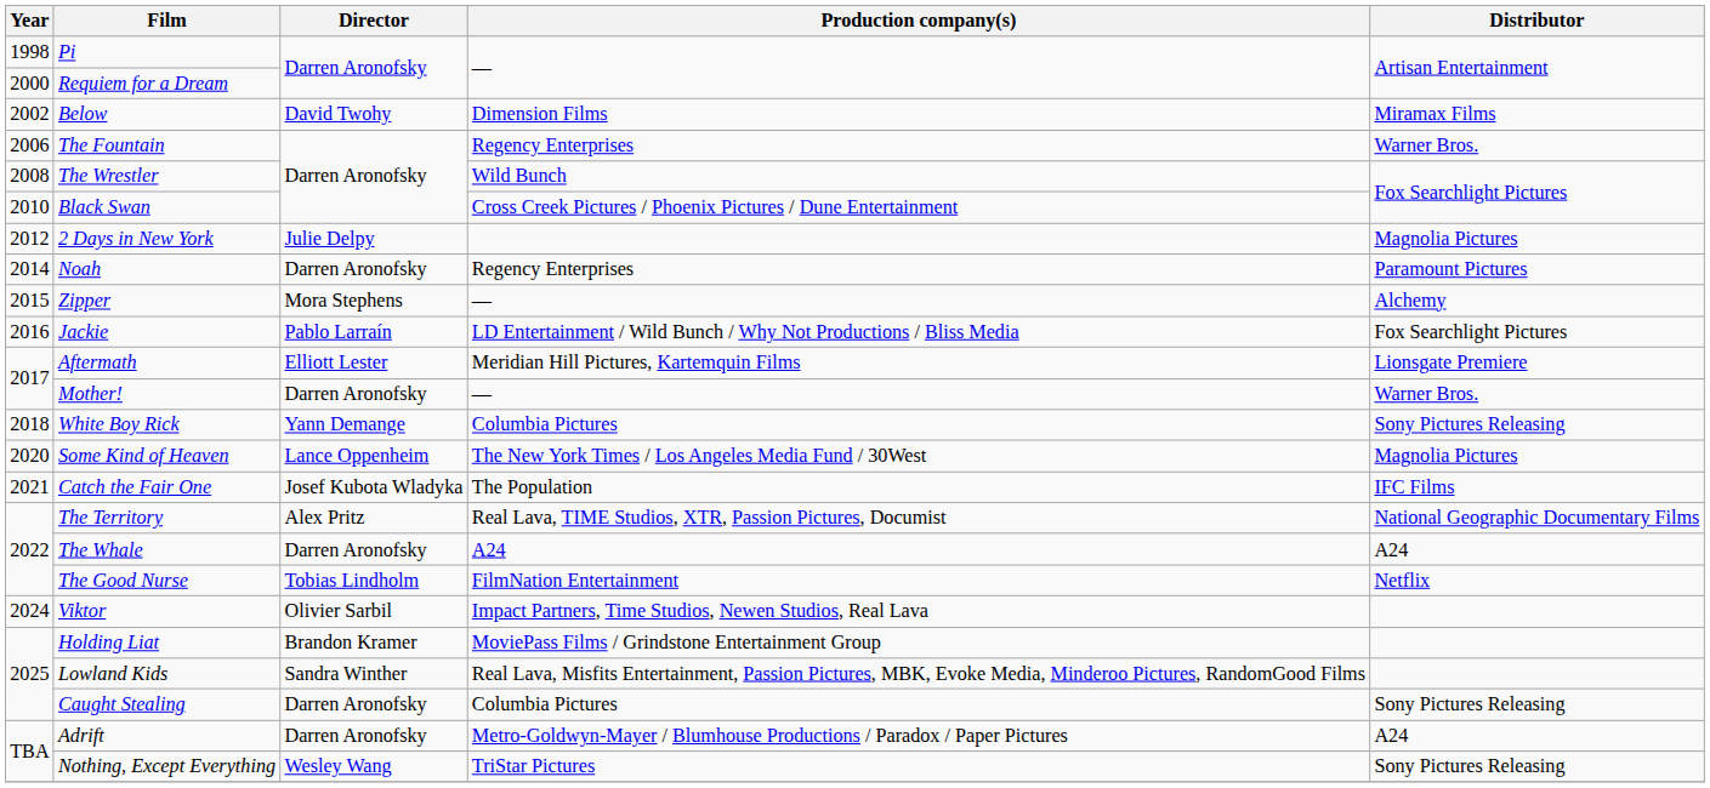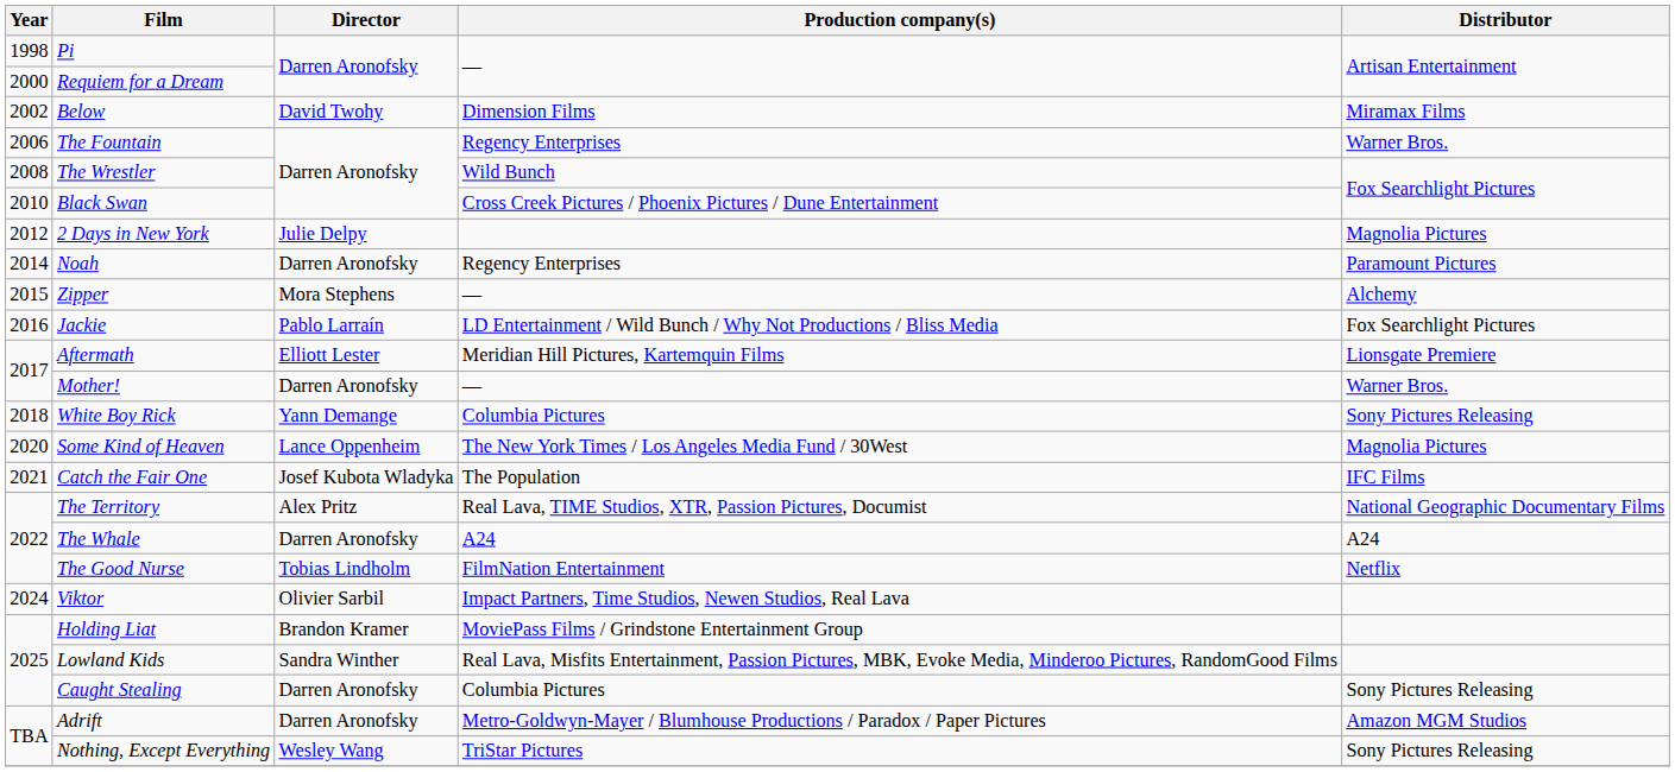Adrift | Distributor: A24 -> Amazon MGM Studios
